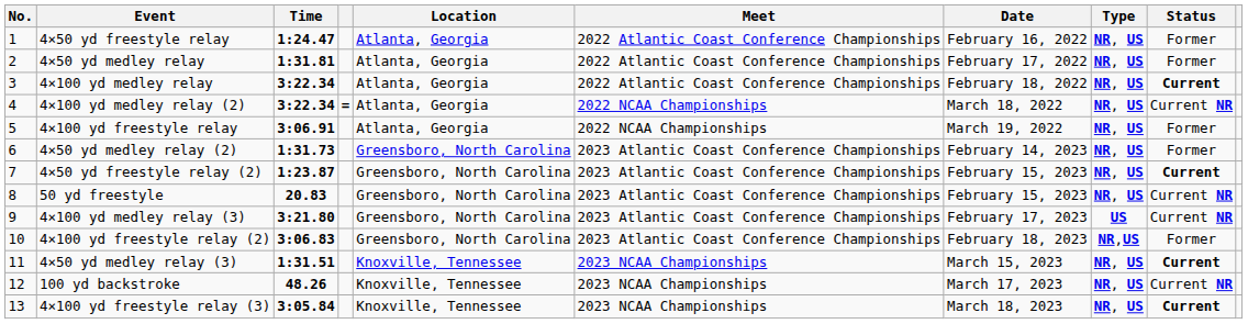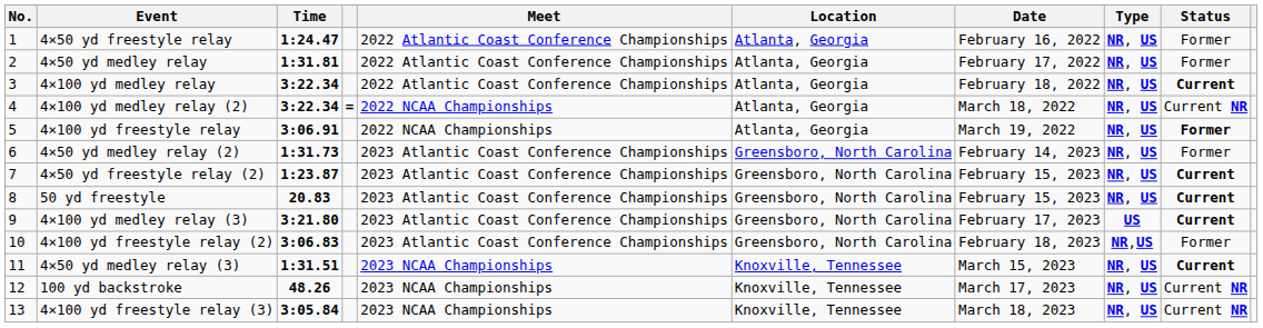columns swapped: Meet <-> Location
4×100 yd freestyle relay | Status: normal -> bold
50 yd freestyle | Status: Current NR -> Current
4×100 yd medley relay (3) | Status: Current NR -> Current
4×100 yd freestyle relay (3) | Status: Current -> Current NR
